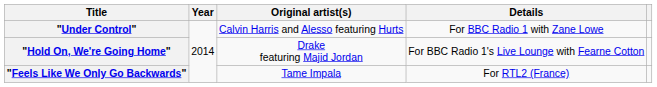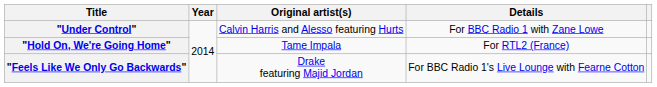"Hold On, We're Going Home" | Original artist(s): Drake featuring Majid Jordan -> Tame Impala
"Hold On, We're Going Home" | Details: For BBC Radio 1's Live Lounge with Fearne Cotton -> For RTL2 (France)
"Feels Like We Only Go Backwards" | Original artist(s): Tame Impala -> Drake featuring Majid Jordan
"Feels Like We Only Go Backwards" | Details: For RTL2 (France) -> For BBC Radio 1's Live Lounge with Fearne Cotton
